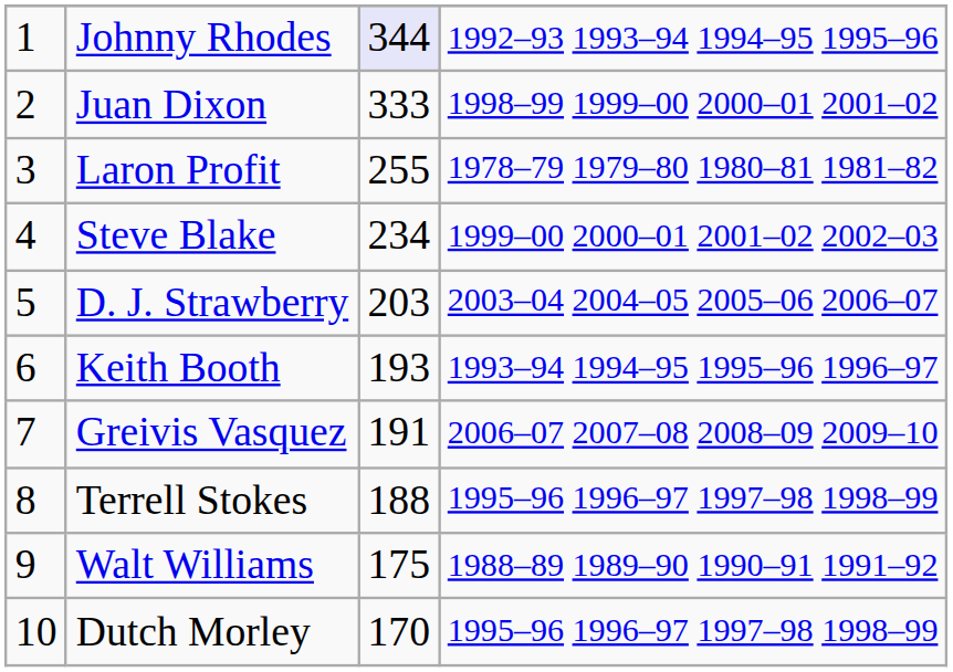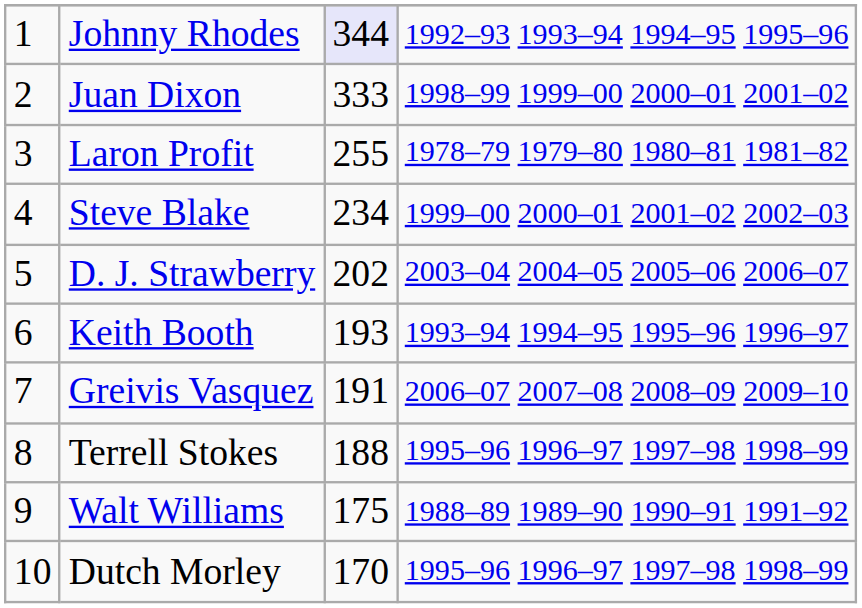D. J. Strawberry | column 3: 203 -> 202
